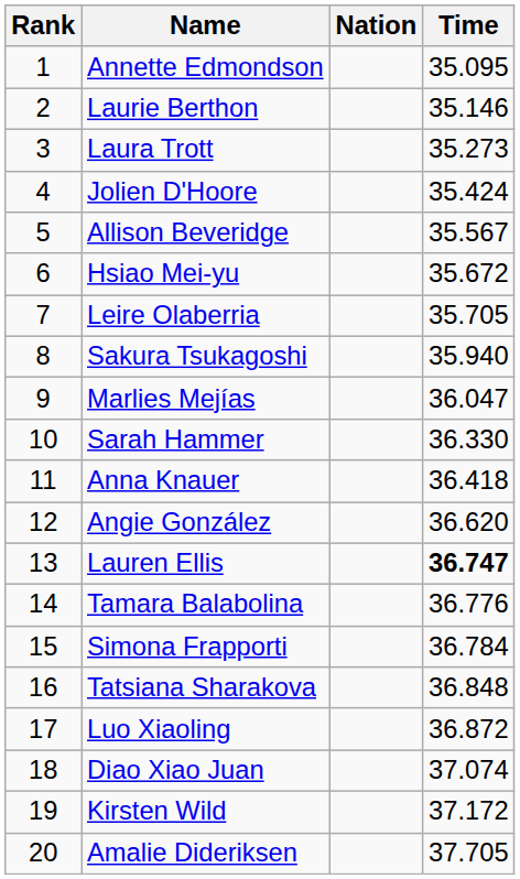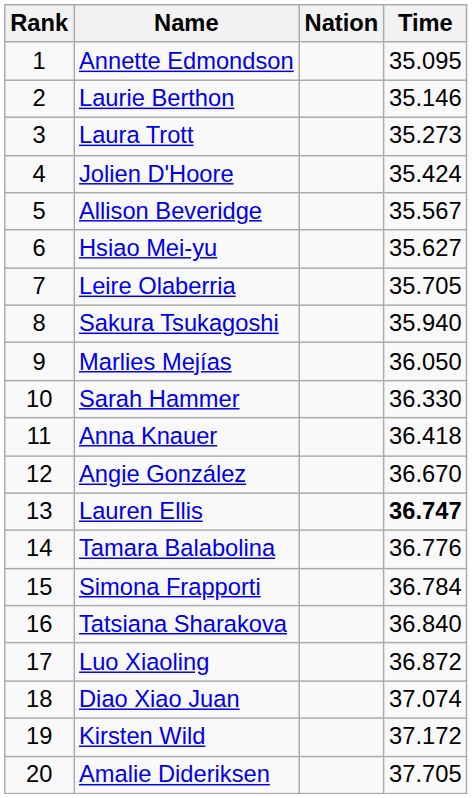Hsiao Mei-yu | Time: 35.672 -> 35.627
Marlies Mejías | Time: 36.047 -> 36.050
Angie González | Time: 36.620 -> 36.670
Tatsiana Sharakova | Time: 36.848 -> 36.840
